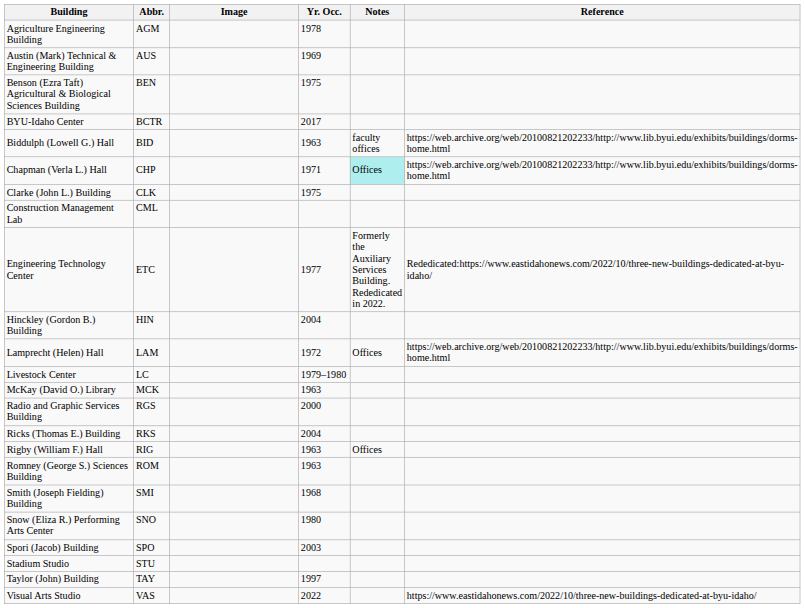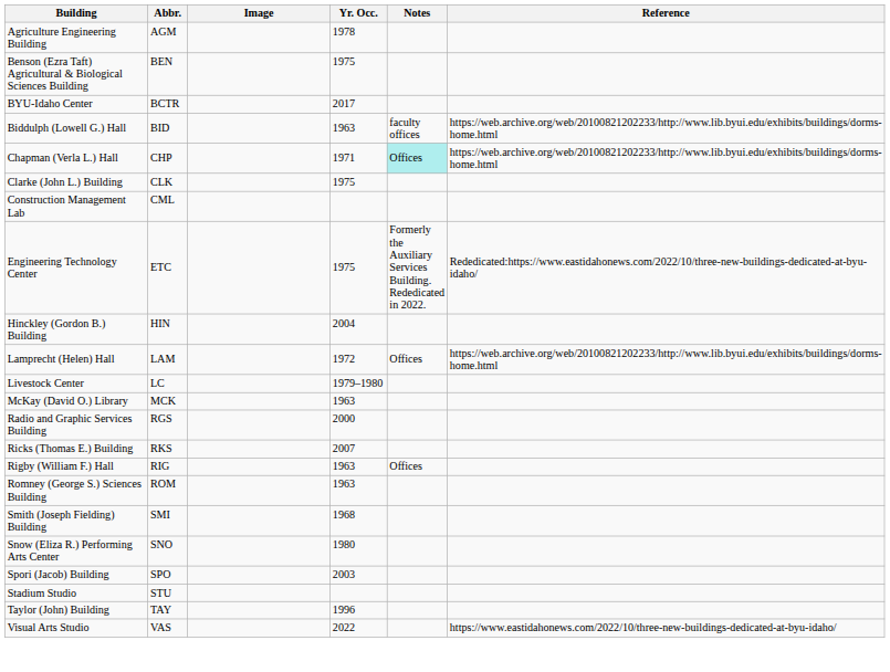- row: Austin (Mark) Technical & Engineering Building | AUS | 1969
Engineering Technology Center | Yr. Occ.: 1977 -> 1975
Ricks (Thomas E.) Building | Yr. Occ.: 2004 -> 2007
Taylor (John) Building | Yr. Occ.: 1997 -> 1996
